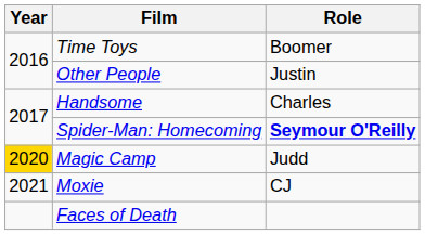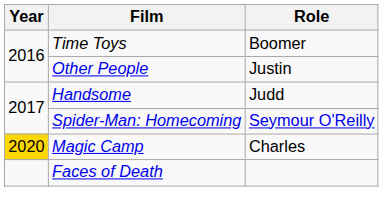Handsome | Role: Charles -> Judd
Spider-Man: Homecoming | Role: bold -> normal
Magic Camp | Role: Judd -> Charles
- row: 2021 | Moxie | CJ
